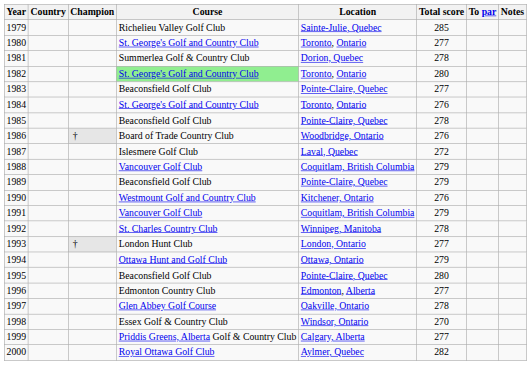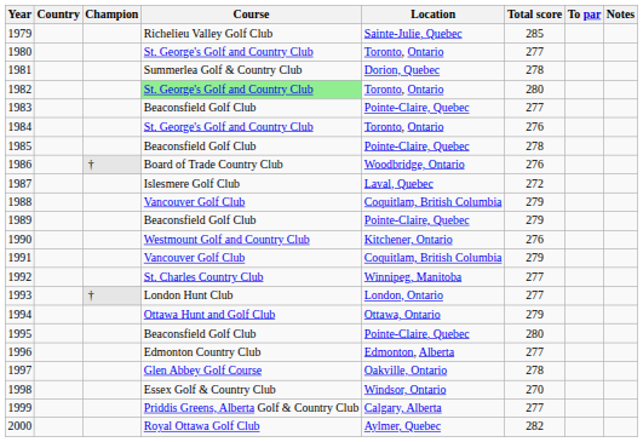1992 | Total score: 278 -> 277
